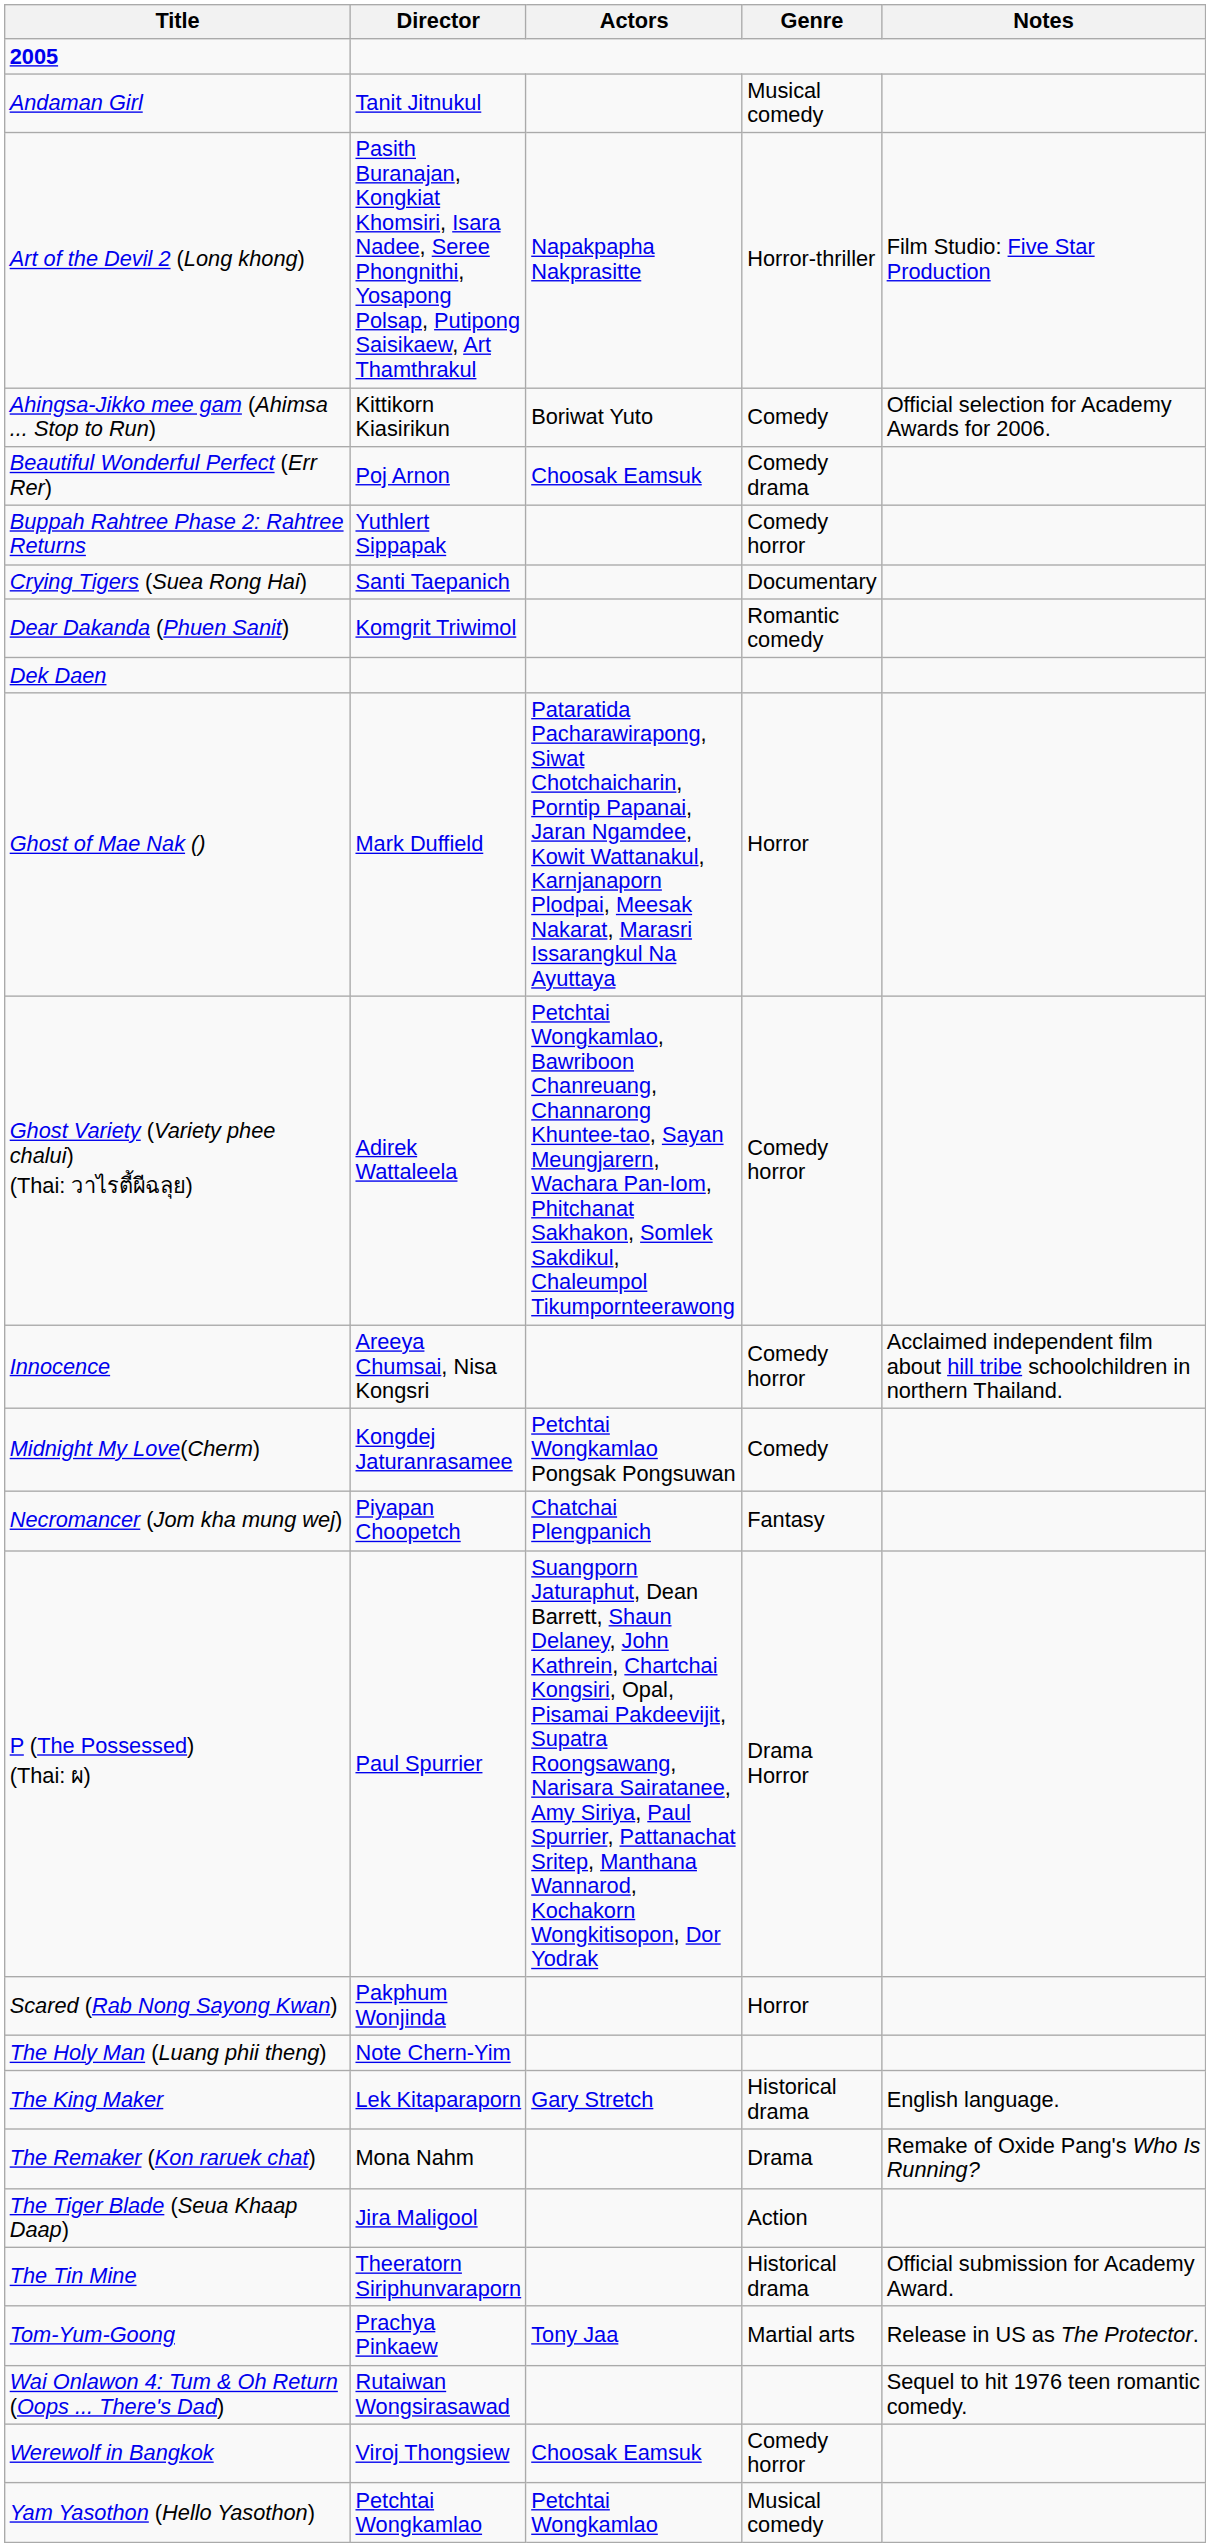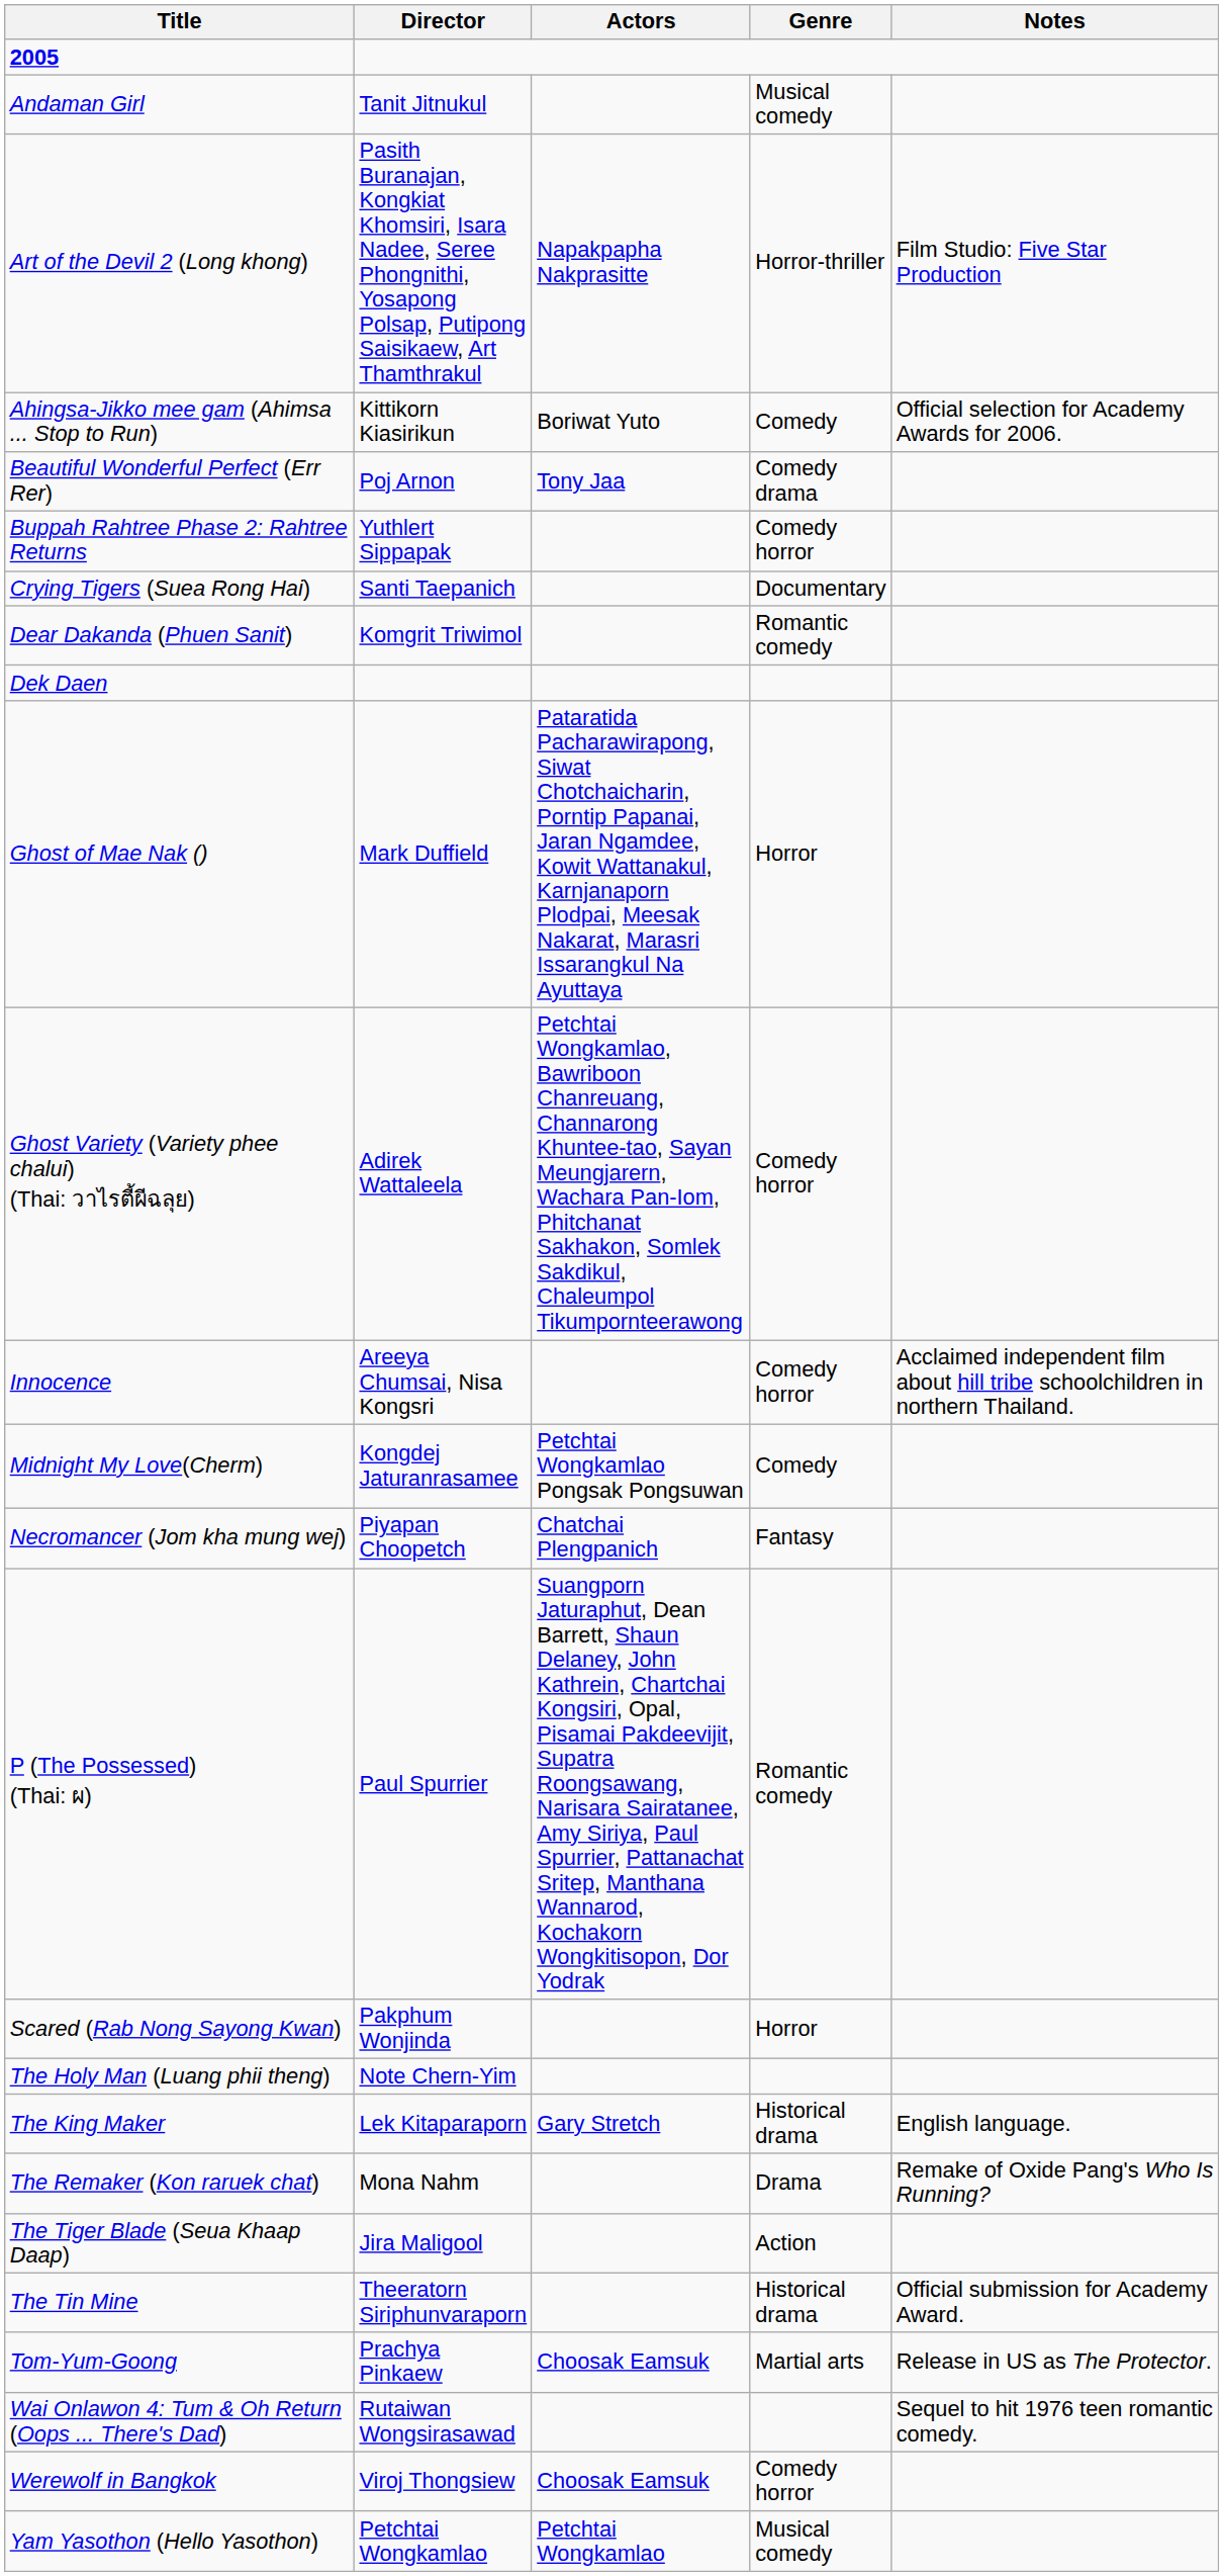Beautiful Wonderful Perfect (Err Rer) | Actors: Choosak Eamsuk -> Tony Jaa
P (The Possessed) (Thai: ผ) | Genre: Drama Horror -> Romantic comedy
Tom-Yum-Goong | Actors: Tony Jaa -> Choosak Eamsuk
